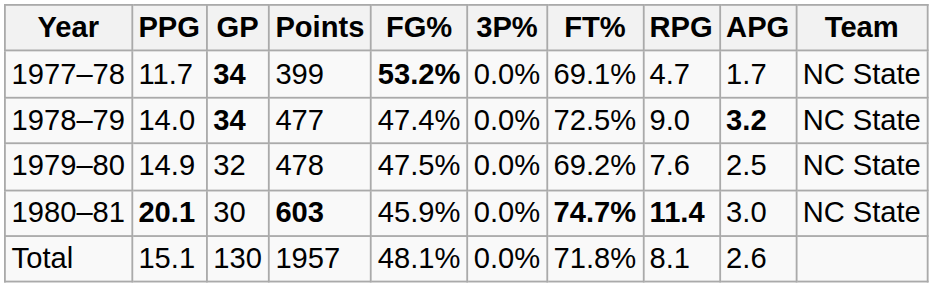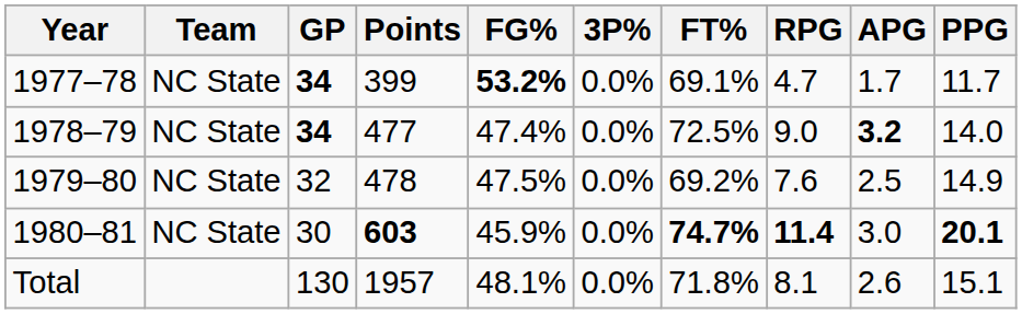columns swapped: Team <-> PPG
